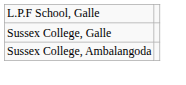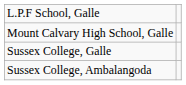+ row: Mount Calvary High School, Galle
